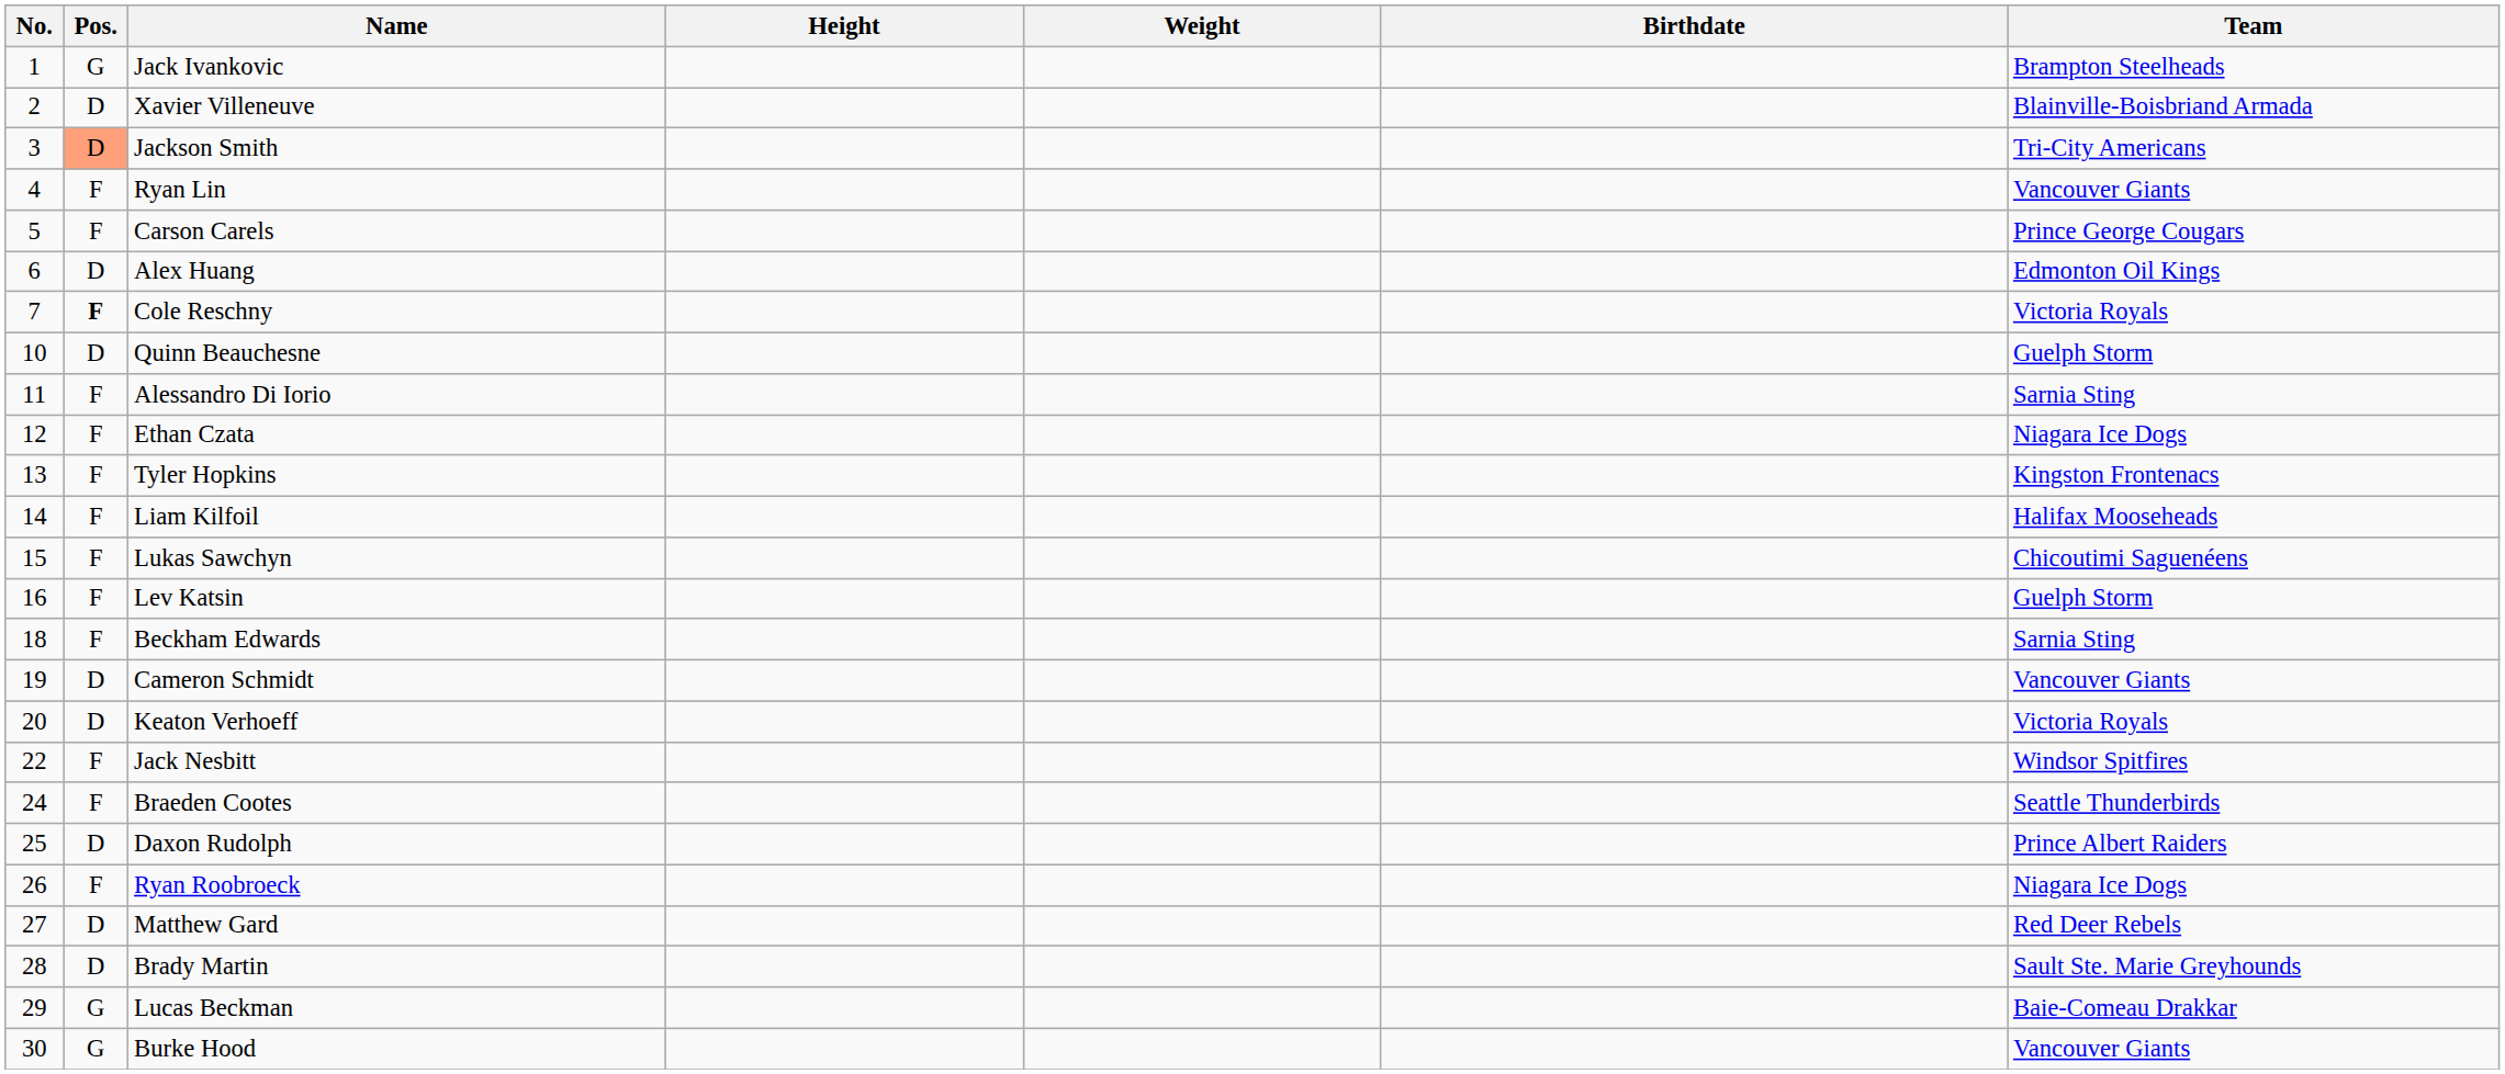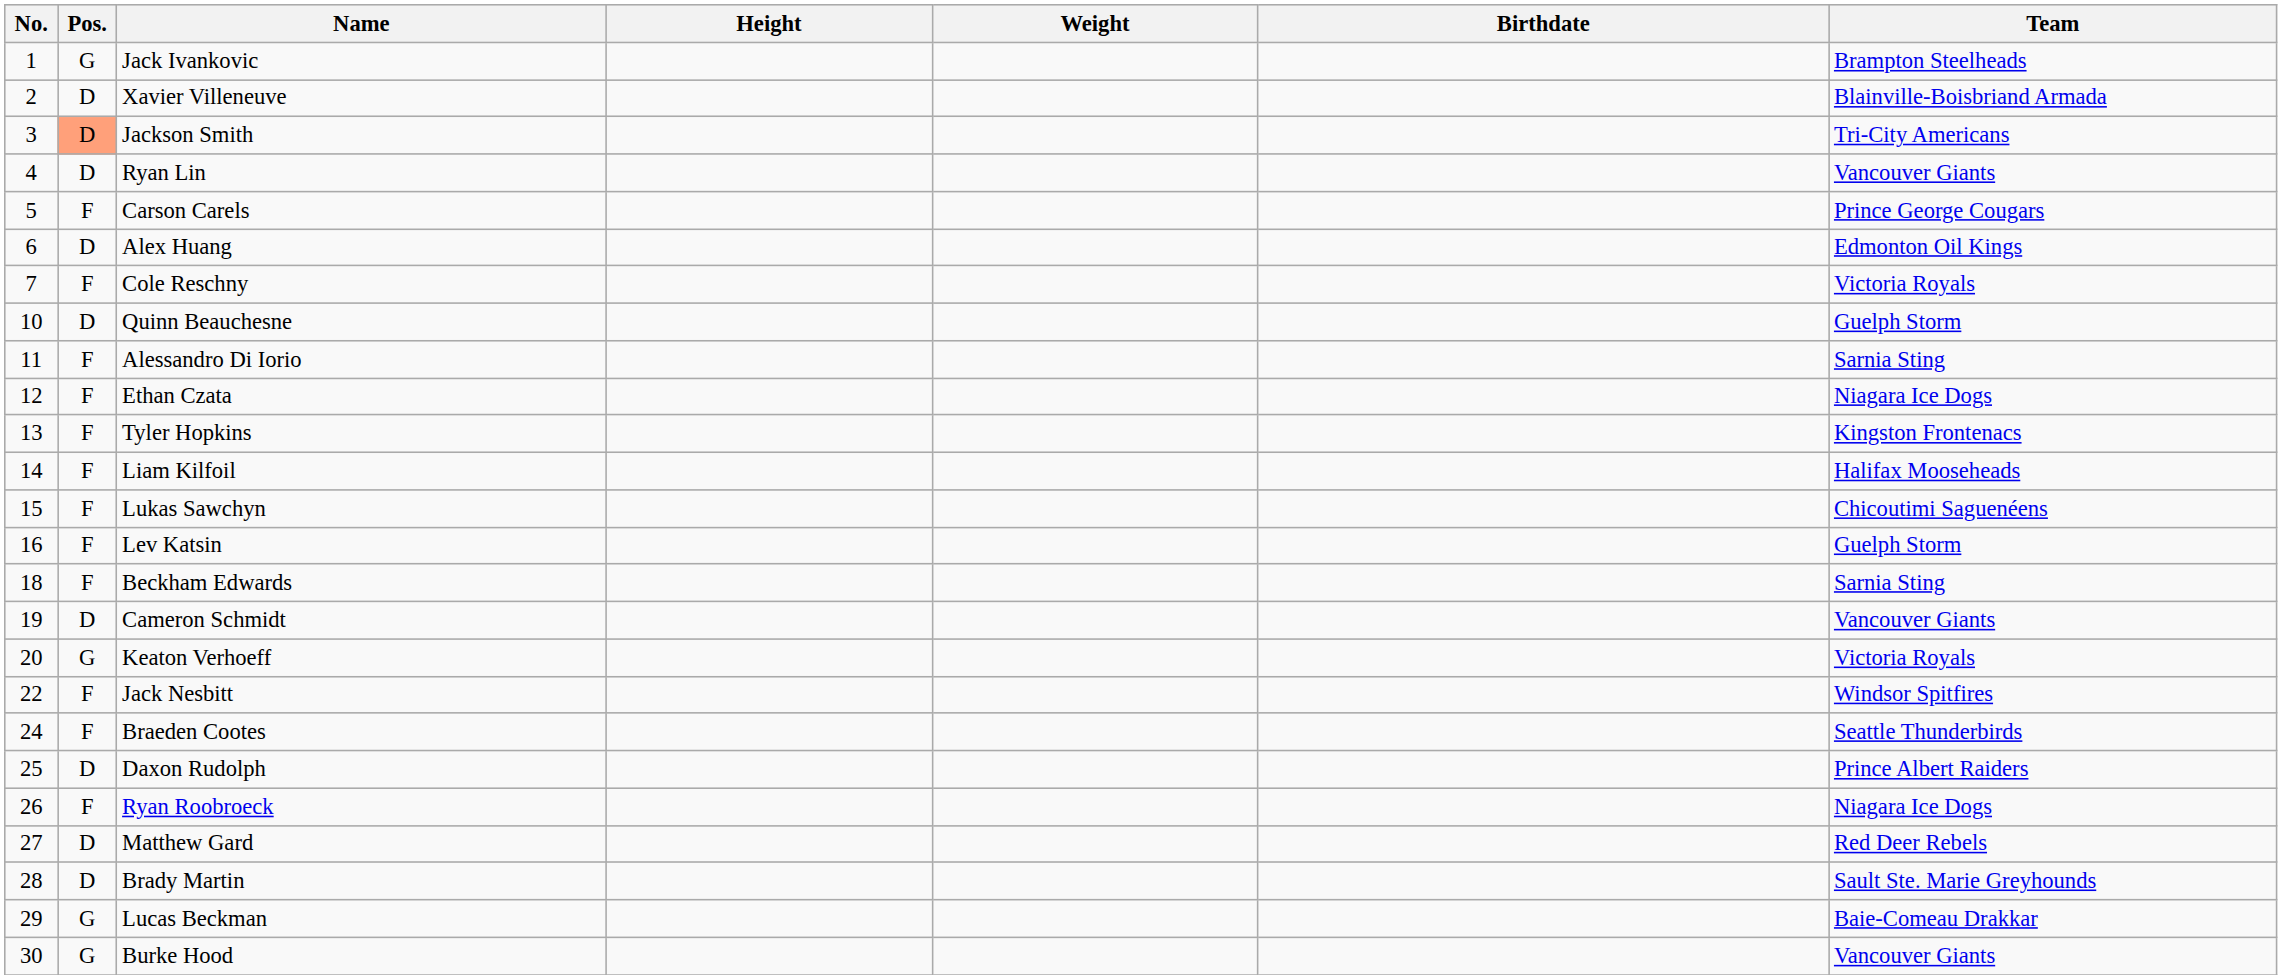Ryan Lin | Pos.: F -> D
Cole Reschny | Pos.: bold -> normal
Keaton Verhoeff | Pos.: D -> G
